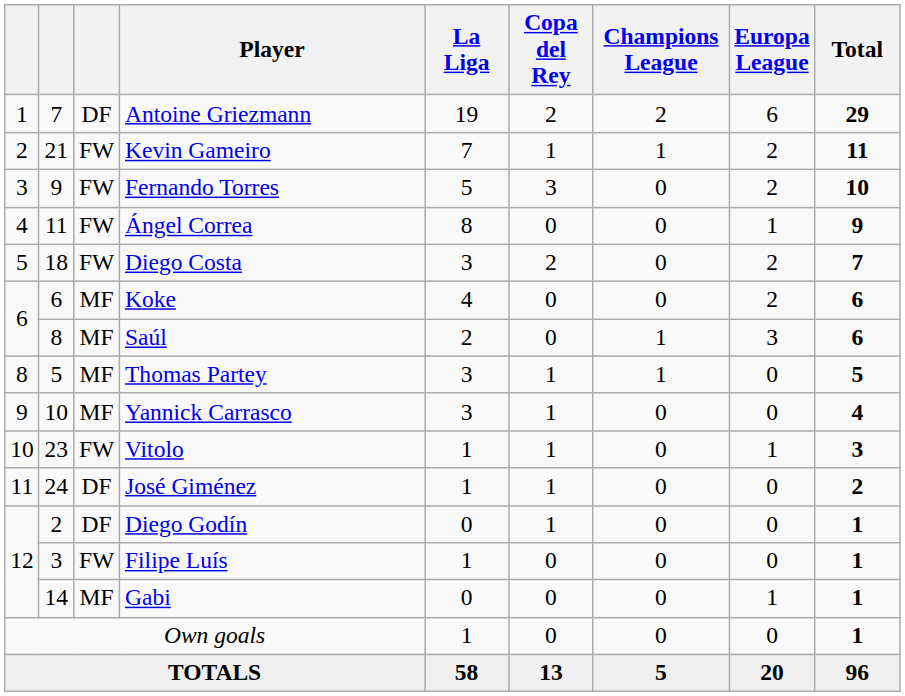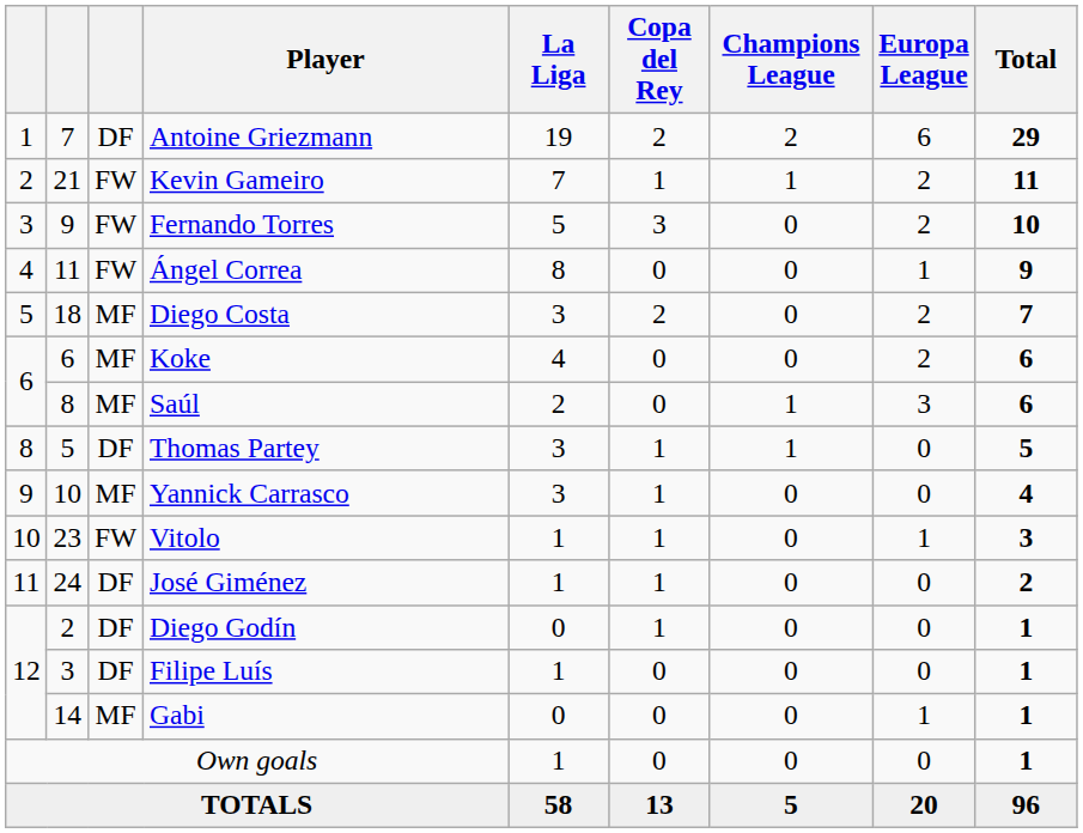Diego Costa | column 3: FW -> MF
Thomas Partey | column 3: MF -> DF
Filipe Luís | column 3: FW -> DF
